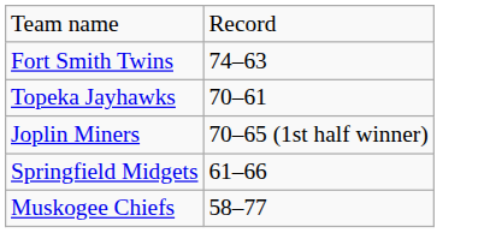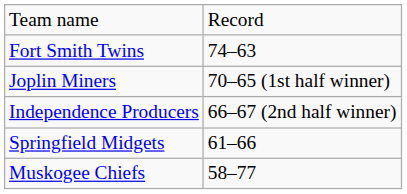- row: Topeka Jayhawks | 70–61
+ row: Independence Producers | 66–67 (2nd half winner)
